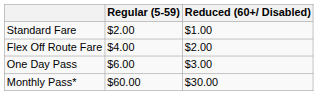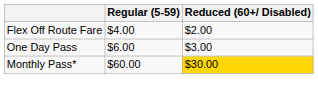- row: Standard Fare | $2.00 | $1.00
Monthly Pass* | Reduced (60+/ Disabled): no background -> gold background
